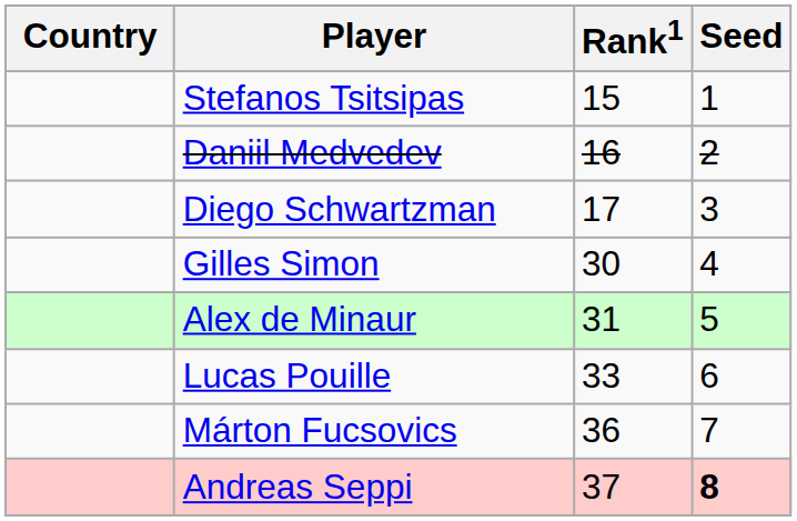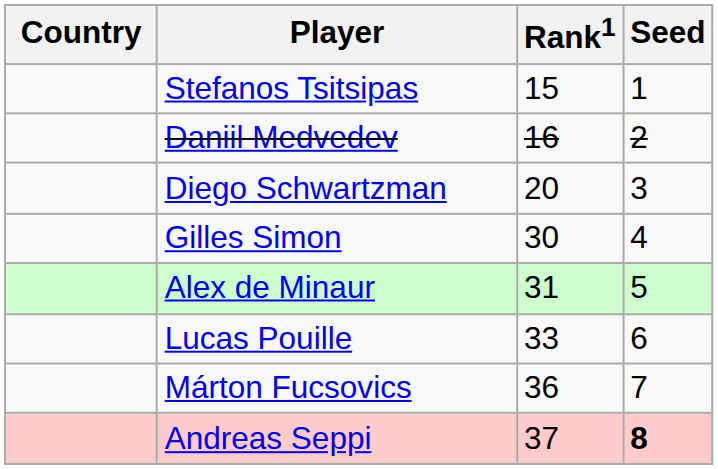Diego Schwartzman | Rank1: 17 -> 20
